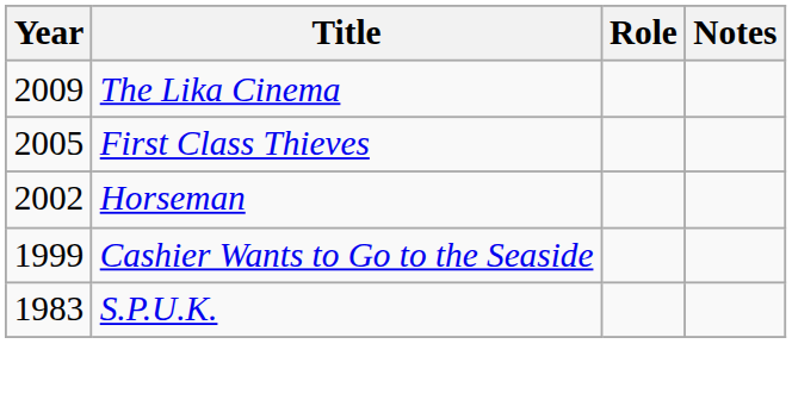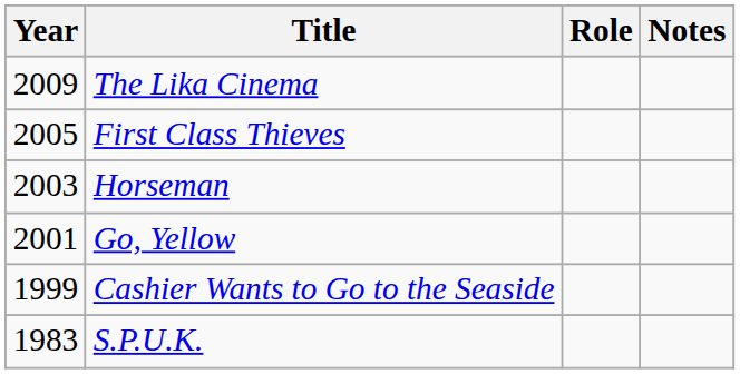Horseman | Year: 2002 -> 2003
+ row: 2001 | Go, Yellow
